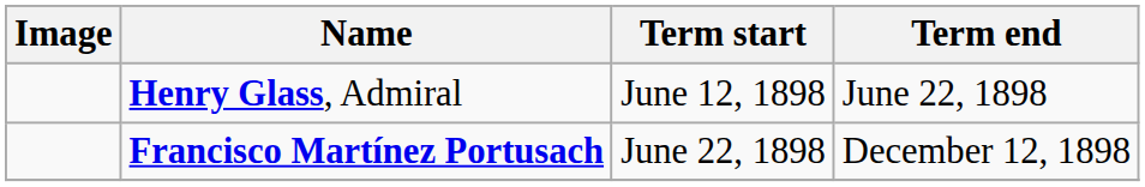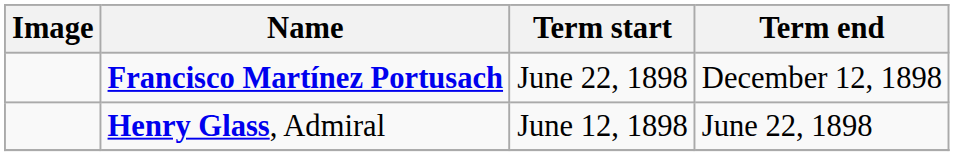rows swapped: Henry Glass, Admiral <-> Francisco Martínez Portusach
